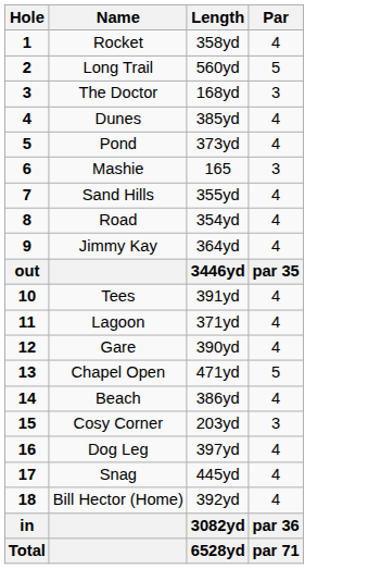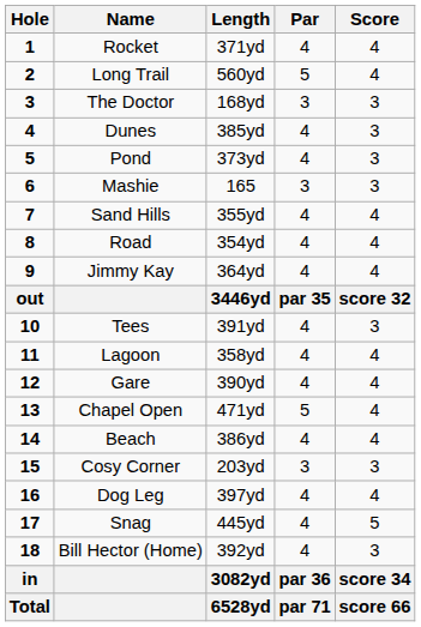+ column: Score | 4 | 4 | 3 | 3 | 3 | 3 | 4 | 4 | 4 | score 32 | 3 | 4 | 4 | 4 | 4 | 3 | 4 | 5 | 3 | score 34 | score 66
Rocket | Length: 358yd -> 371yd
Lagoon | Length: 371yd -> 358yd
